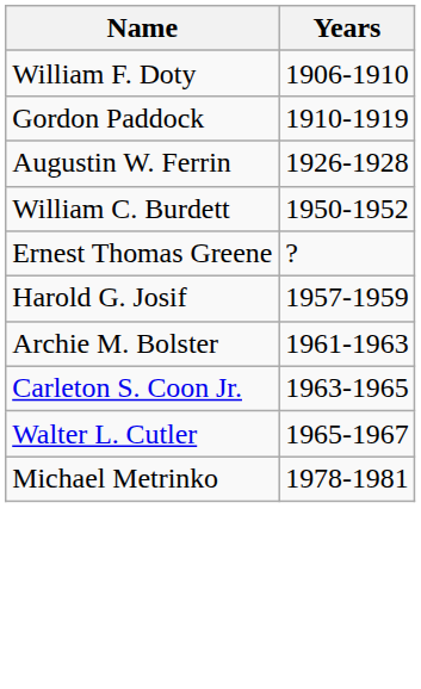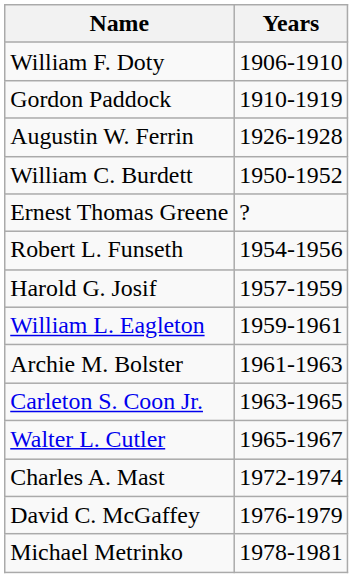+ row: Robert L. Funseth | 1954-1956
+ row: William L. Eagleton | 1959-1961
+ row: Charles A. Mast | 1972-1974
+ row: David C. McGaffey | 1976-1979
